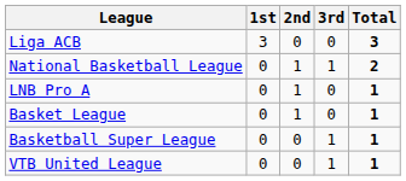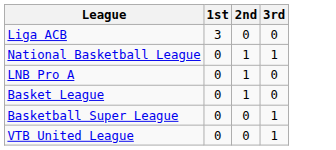- column: Total | 3 | 2 | 1 | 1 | 1 | 1
